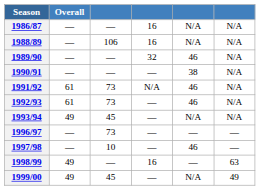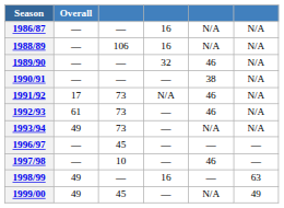1991/92 | Overall: 61 -> 17
1993/94 | column 3: 45 -> 73
1996/97 | column 3: 73 -> 45
